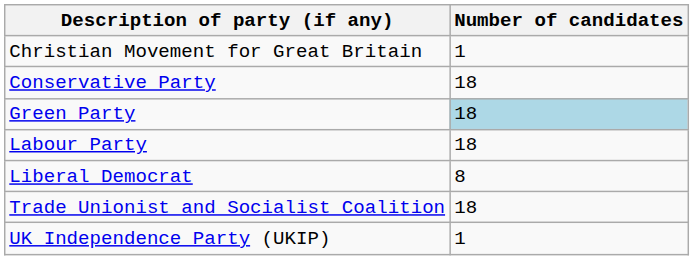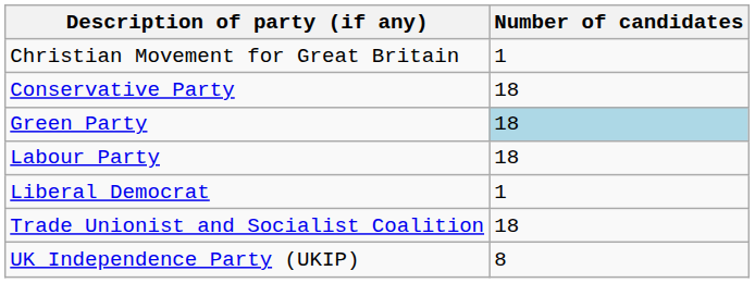Liberal Democrat | Number of candidates: 8 -> 1
UK Independence Party (UKIP) | Number of candidates: 1 -> 8
